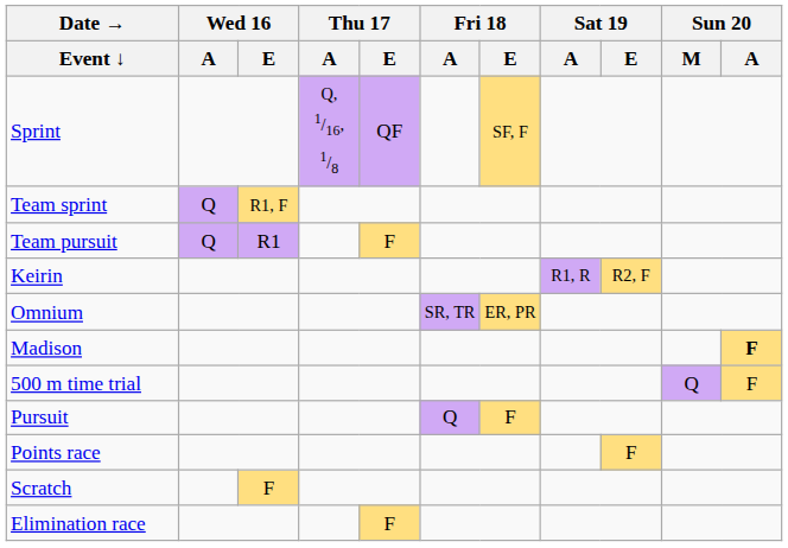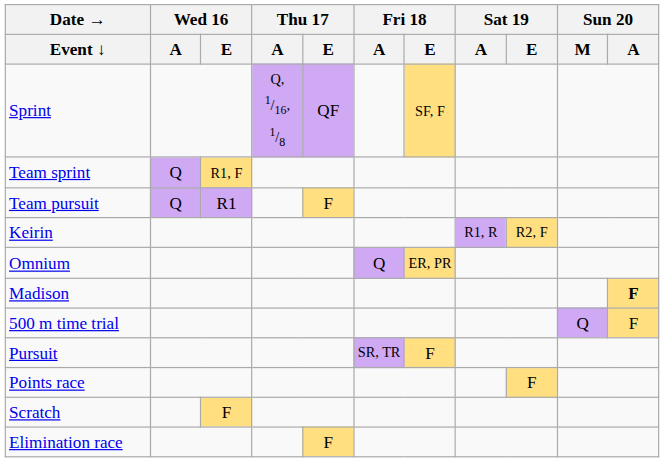Omnium | Fri 18 / A: SR, TR -> Q
Pursuit | Fri 18 / A: Q -> SR, TR
